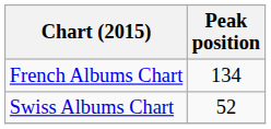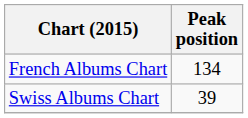Swiss Albums Chart | Peak position: 52 -> 39
